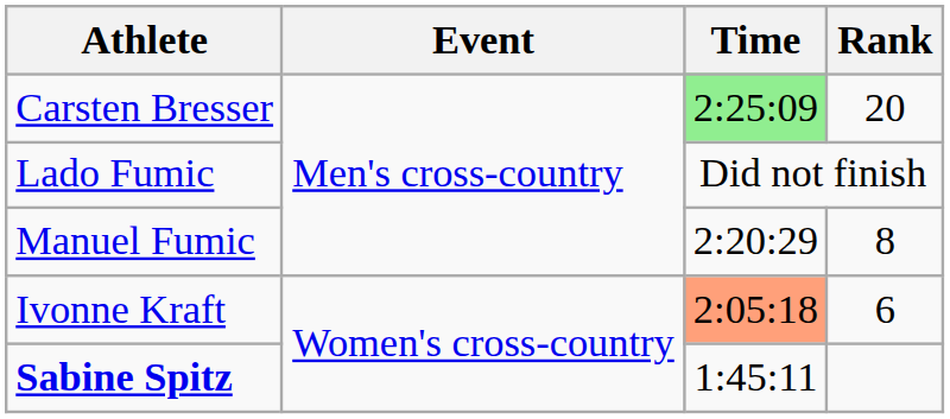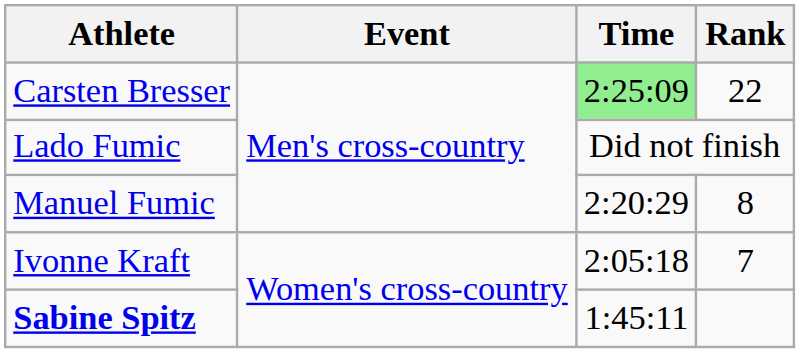Carsten Bresser | Rank: 20 -> 22
Ivonne Kraft | Time: lightsalmon background -> no background
Ivonne Kraft | Rank: 6 -> 7
